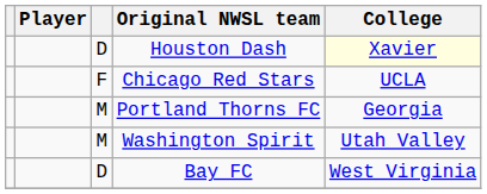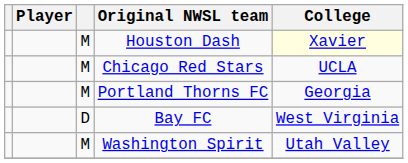Houston Dash | column 3: D -> M
Chicago Red Stars | column 3: F -> M
rows swapped: Bay FC <-> Washington Spirit
